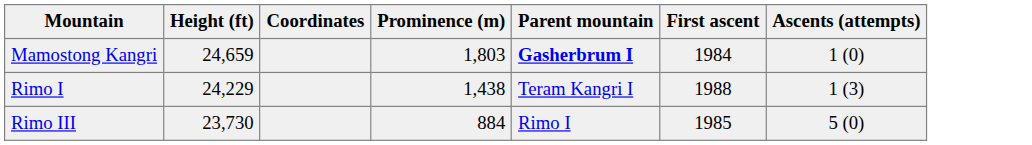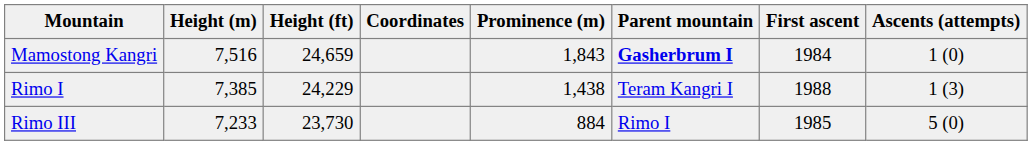+ column: Height (m) | 7,516 | 7,385 | 7,233
Mamostong Kangri | Prominence (m): 1,803 -> 1,843
